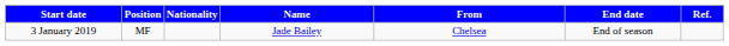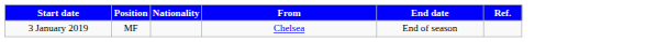- column: Name | Jade Bailey
